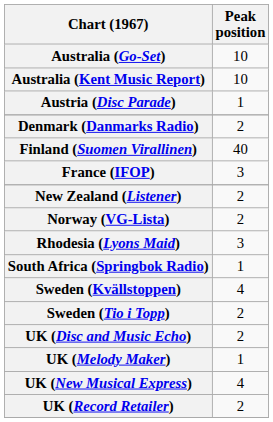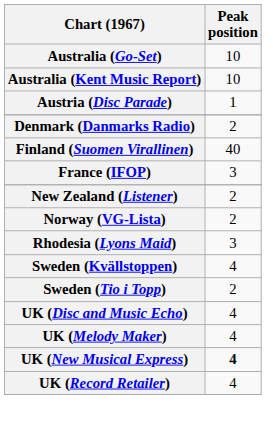- row: South Africa (Springbok Radio) | 1
UK (Disc and Music Echo) | Peak position: 2 -> 4
UK (Melody Maker) | Peak position: 1 -> 4
UK (New Musical Express) | Peak position: normal -> bold
UK (Record Retailer) | Peak position: 2 -> 4
